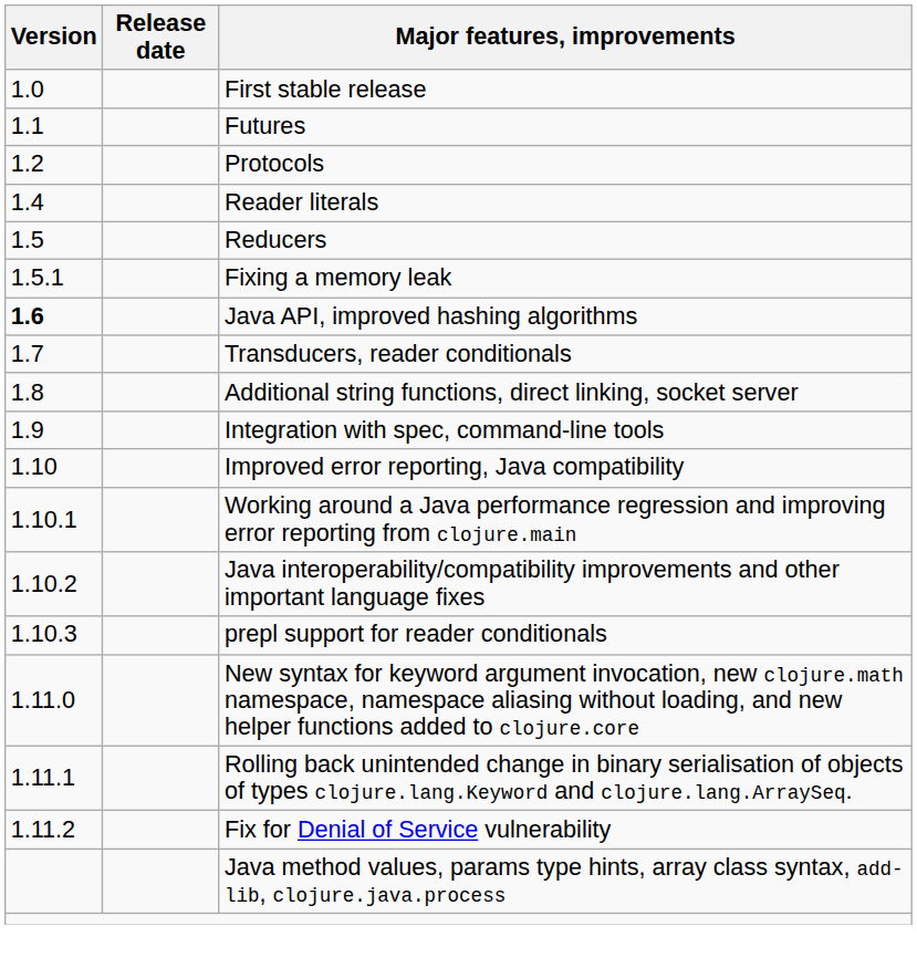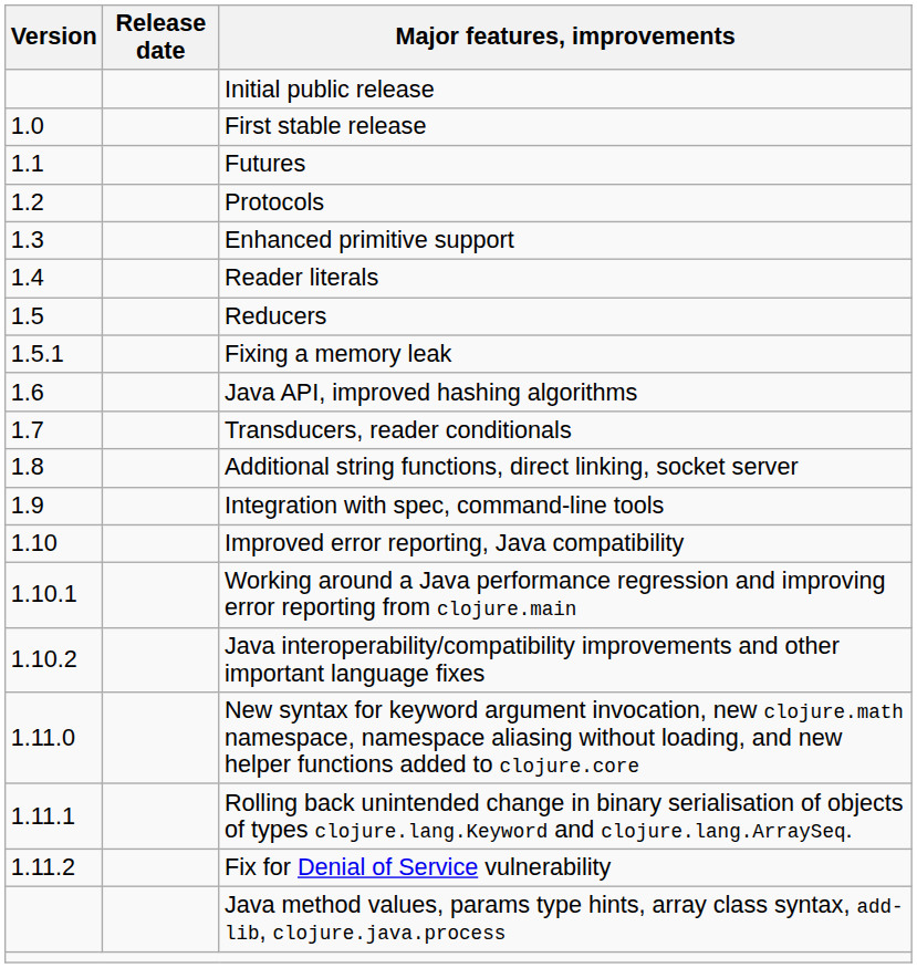+ row: Initial public release
+ row: 1.3 | Enhanced primitive support
Java API, improved hashing algorithms | Version: bold -> normal
- row: 1.10.3 | prepl support for reader conditionals
